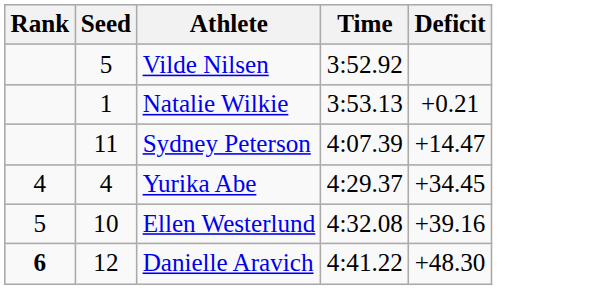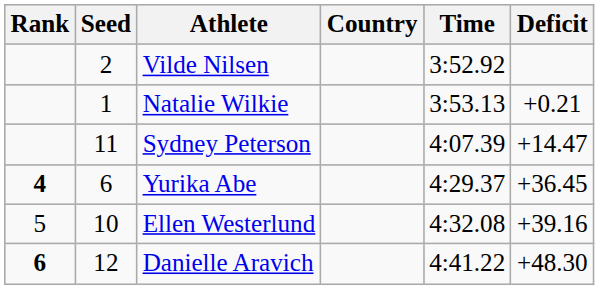+ column: Country
Vilde Nilsen | Seed: 5 -> 2
Yurika Abe | Rank: normal -> bold
Yurika Abe | Seed: 4 -> 6
Yurika Abe | Deficit: +34.45 -> +36.45
